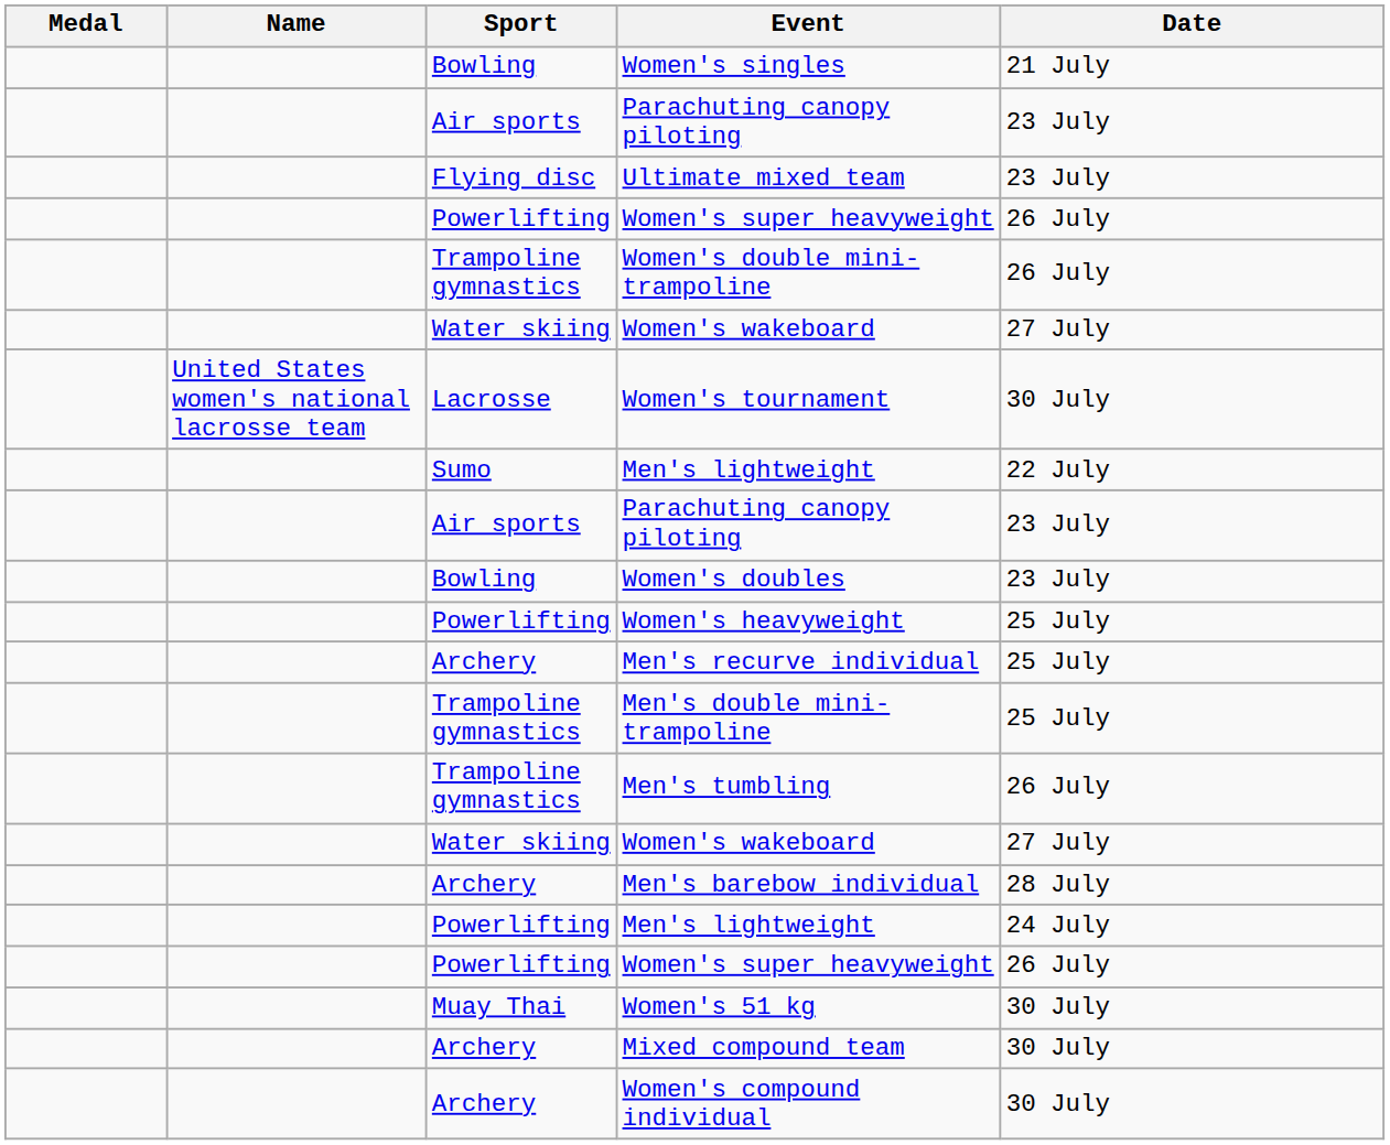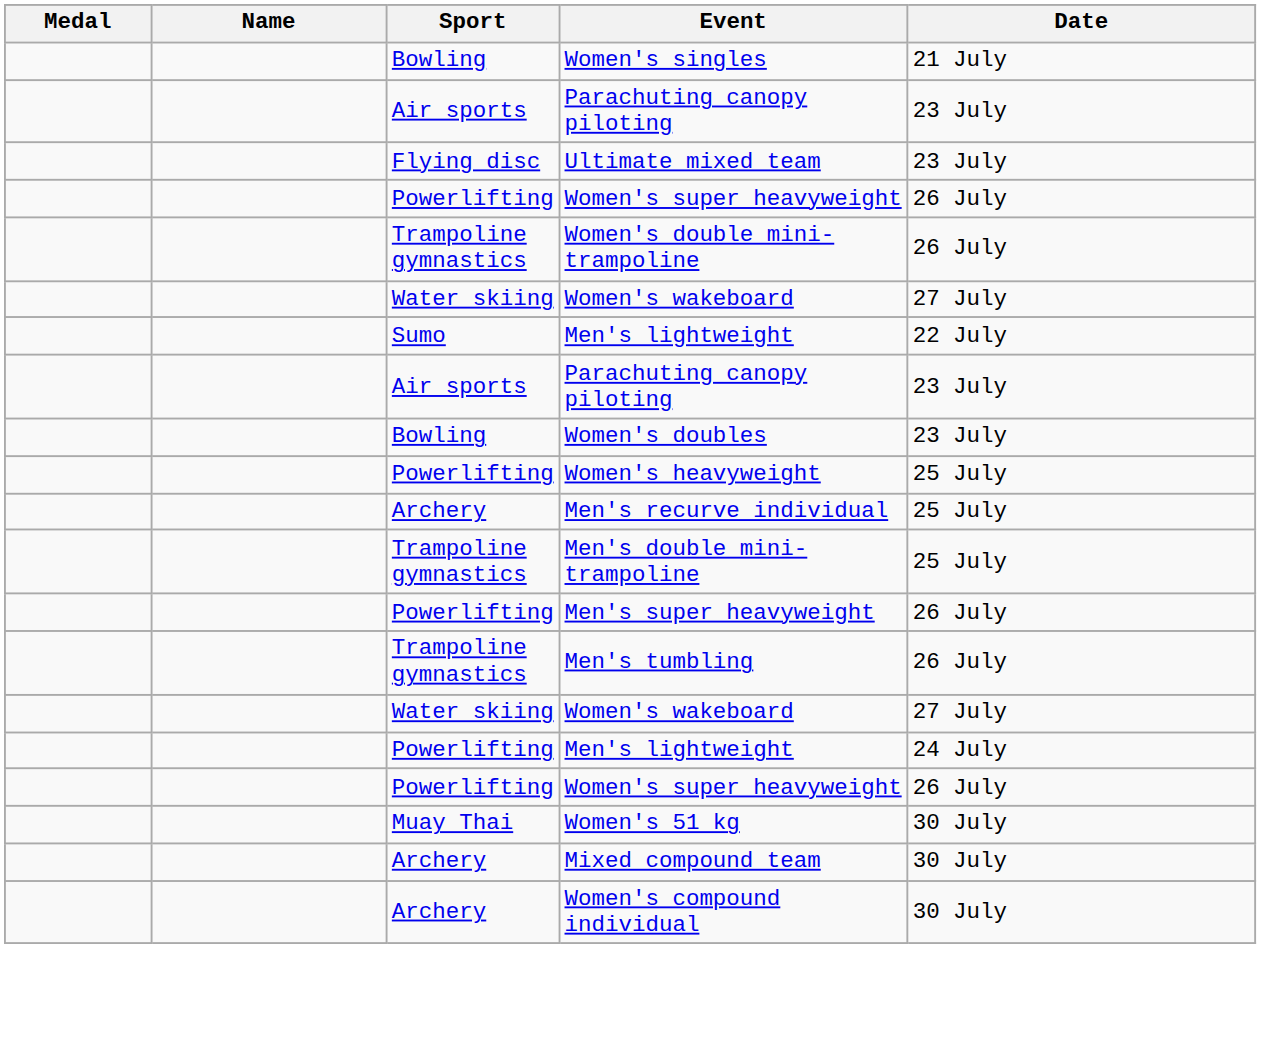- row: United States women's national lacrosse team | Lacrosse | Women's tournament | 30 July
+ row: Powerlifting | Men's super heavyweight | 26 July
- row: Archery | Men's barebow individual | 28 July
